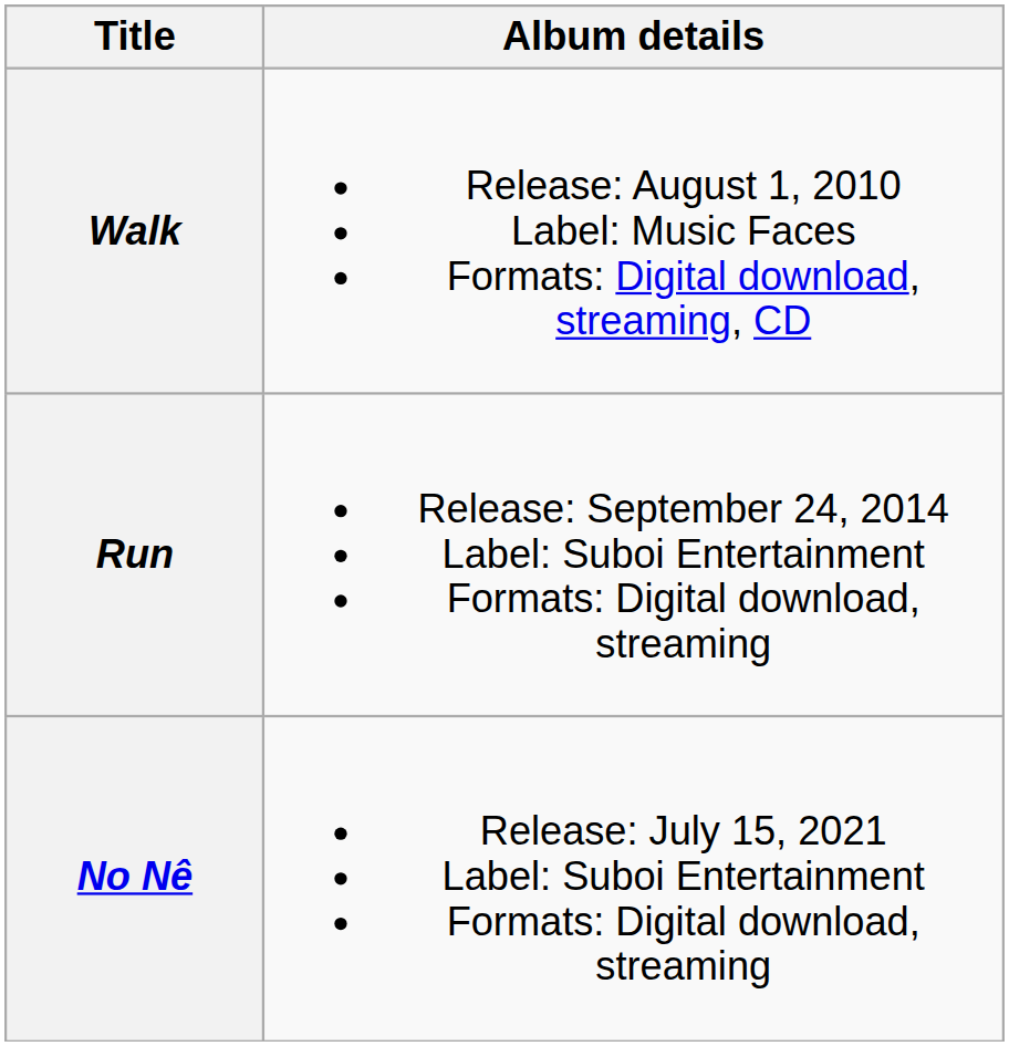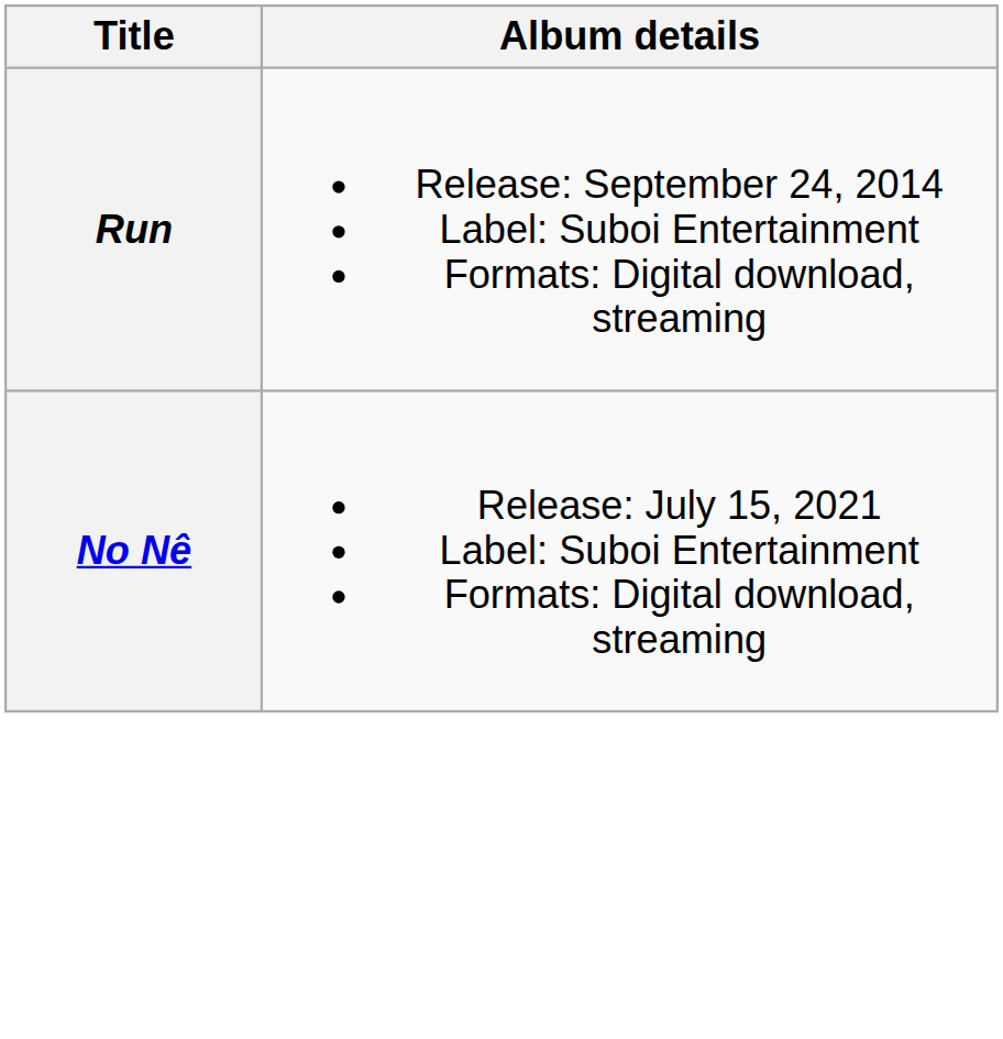- row: Walk | Release: August 1, 2010 Label: Music Faces Formats: Digital download, streaming, CD
